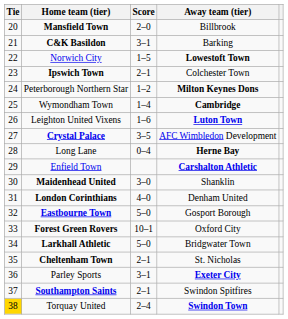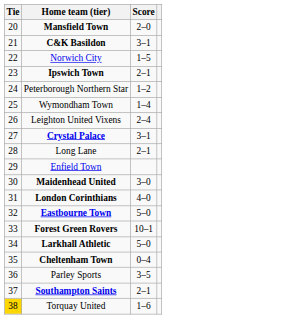- column: Away team (tier) | Billbrook | Barking | Lowestoft Town | Colchester Town | Milton Keynes Dons | Cambridge | Luton Town | AFC Wimbledon Development | Herne Bay | Carshalton Athletic | Shanklin | Denham United | Gosport Borough | Oxford City | Bridgwater Town | St. Nicholas | Exeter City | Swindon Spitfires | Swindon Town
Leighton United Vixens | Score: 1–6 -> 2–4
Crystal Palace | Score: 3–5 -> 3–1
Long Lane | Score: 0–4 -> 2–1
Cheltenham Town | Score: 2–1 -> 0–4
Parley Sports | Score: 3–1 -> 3–5
Torquay United | Score: 2–4 -> 1–6
